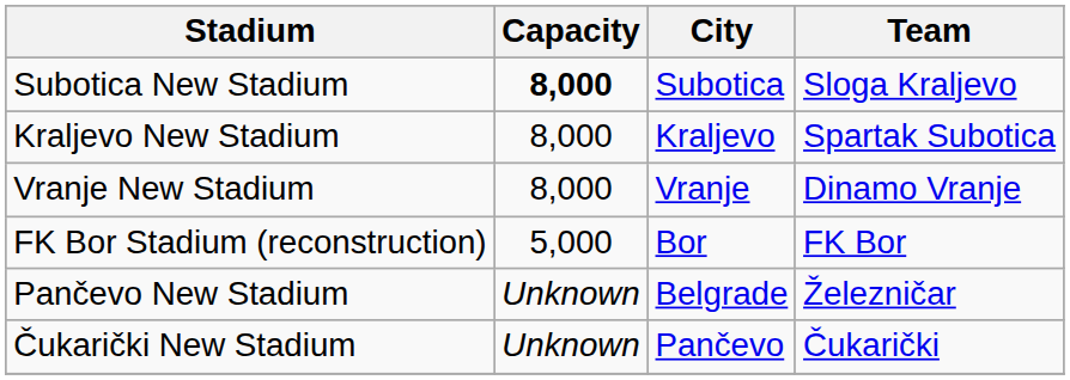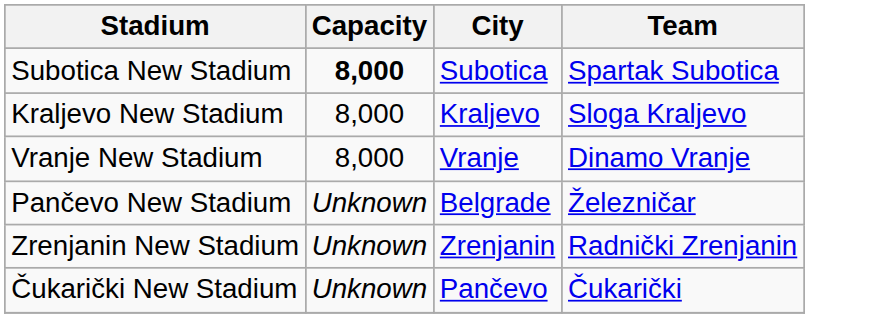Subotica New Stadium | Team: Sloga Kraljevo -> Spartak Subotica
Kraljevo New Stadium | Team: Spartak Subotica -> Sloga Kraljevo
- row: FK Bor Stadium (reconstruction) | 5,000 | Bor | FK Bor
+ row: Zrenjanin New Stadium | Unknown | Zrenjanin | Radnički Zrenjanin
